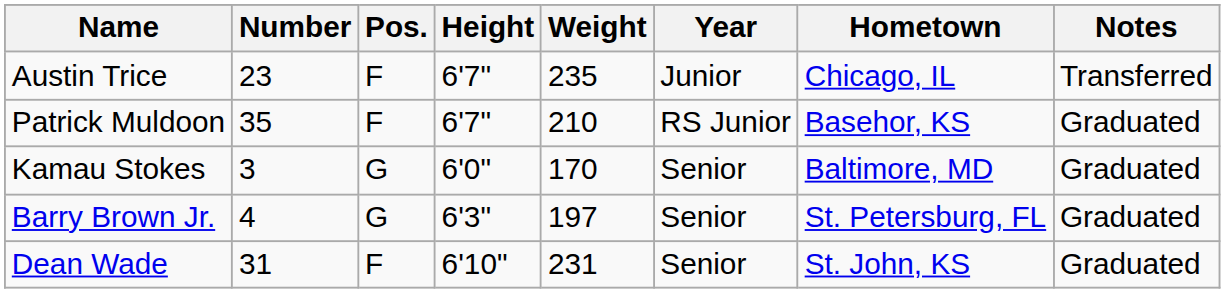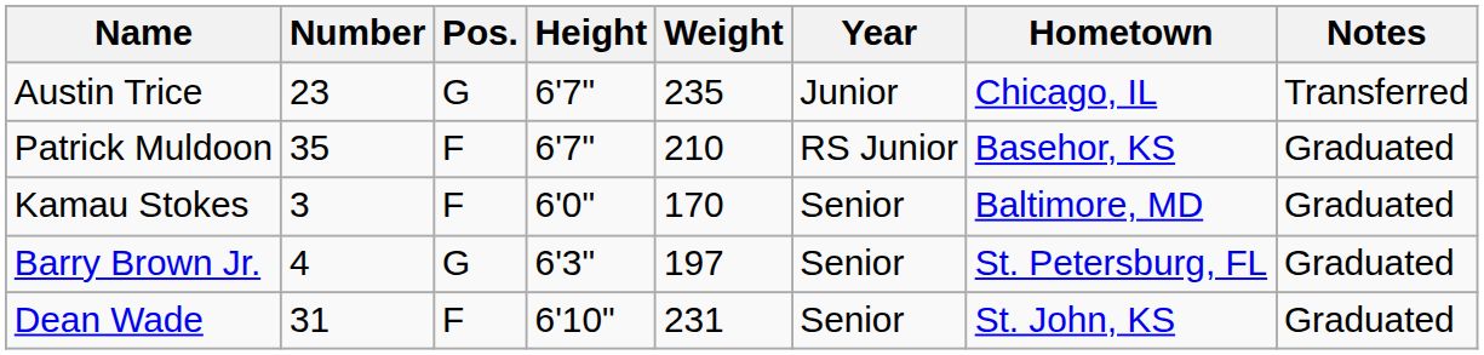Austin Trice | Pos.: F -> G
Kamau Stokes | Pos.: G -> F
